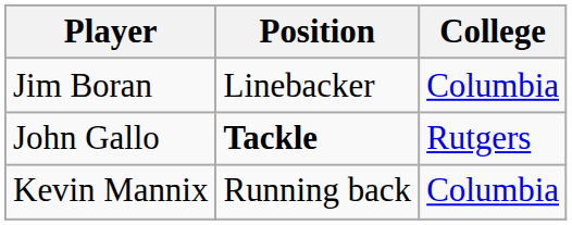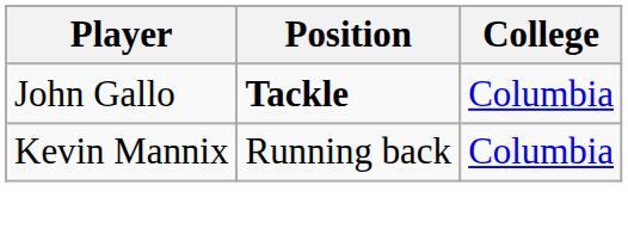- row: Jim Boran | Linebacker | Columbia
John Gallo | College: Rutgers -> Columbia
